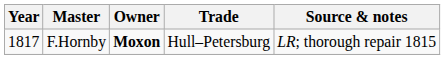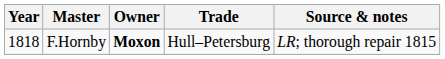F.Hornby | Year: 1817 -> 1818
